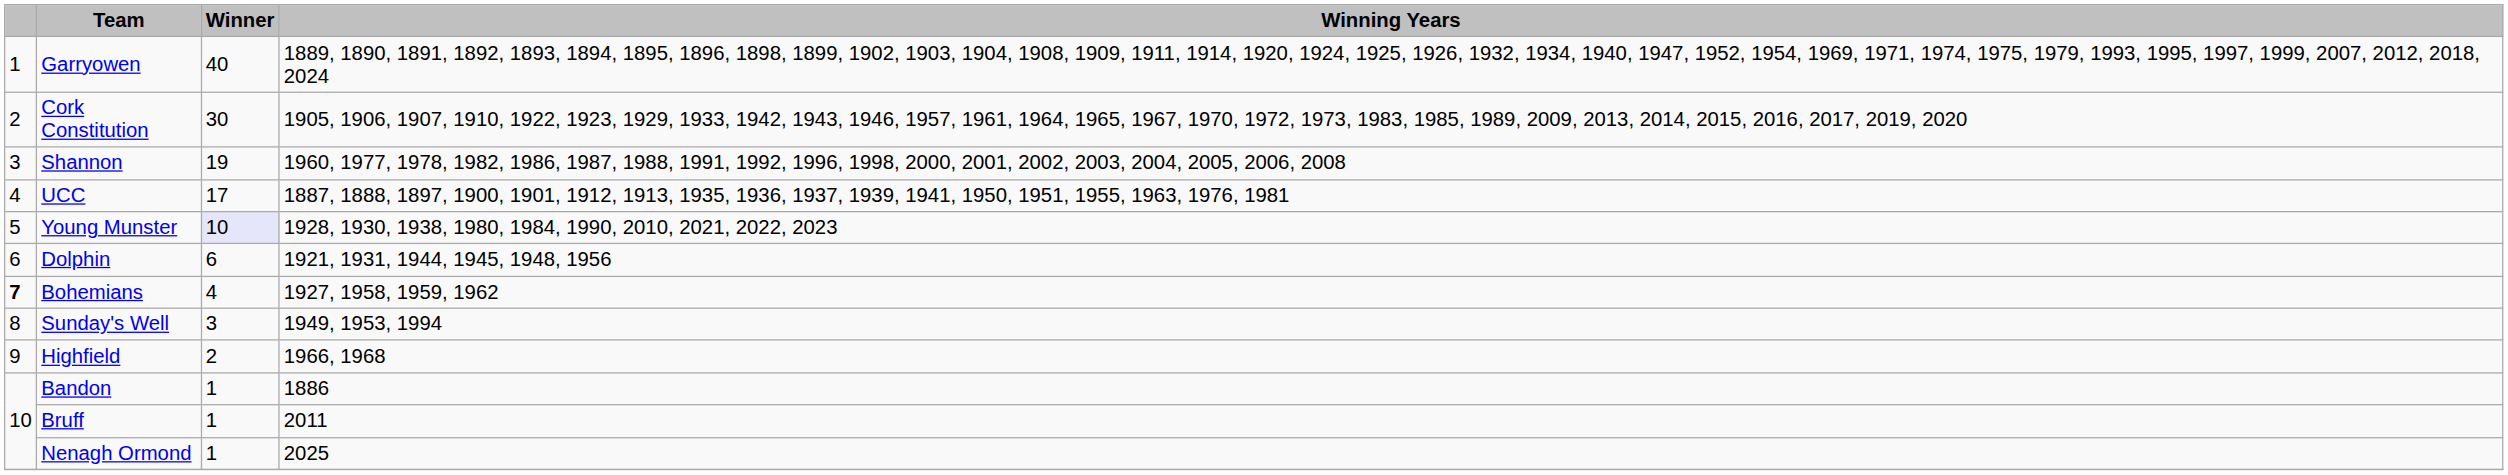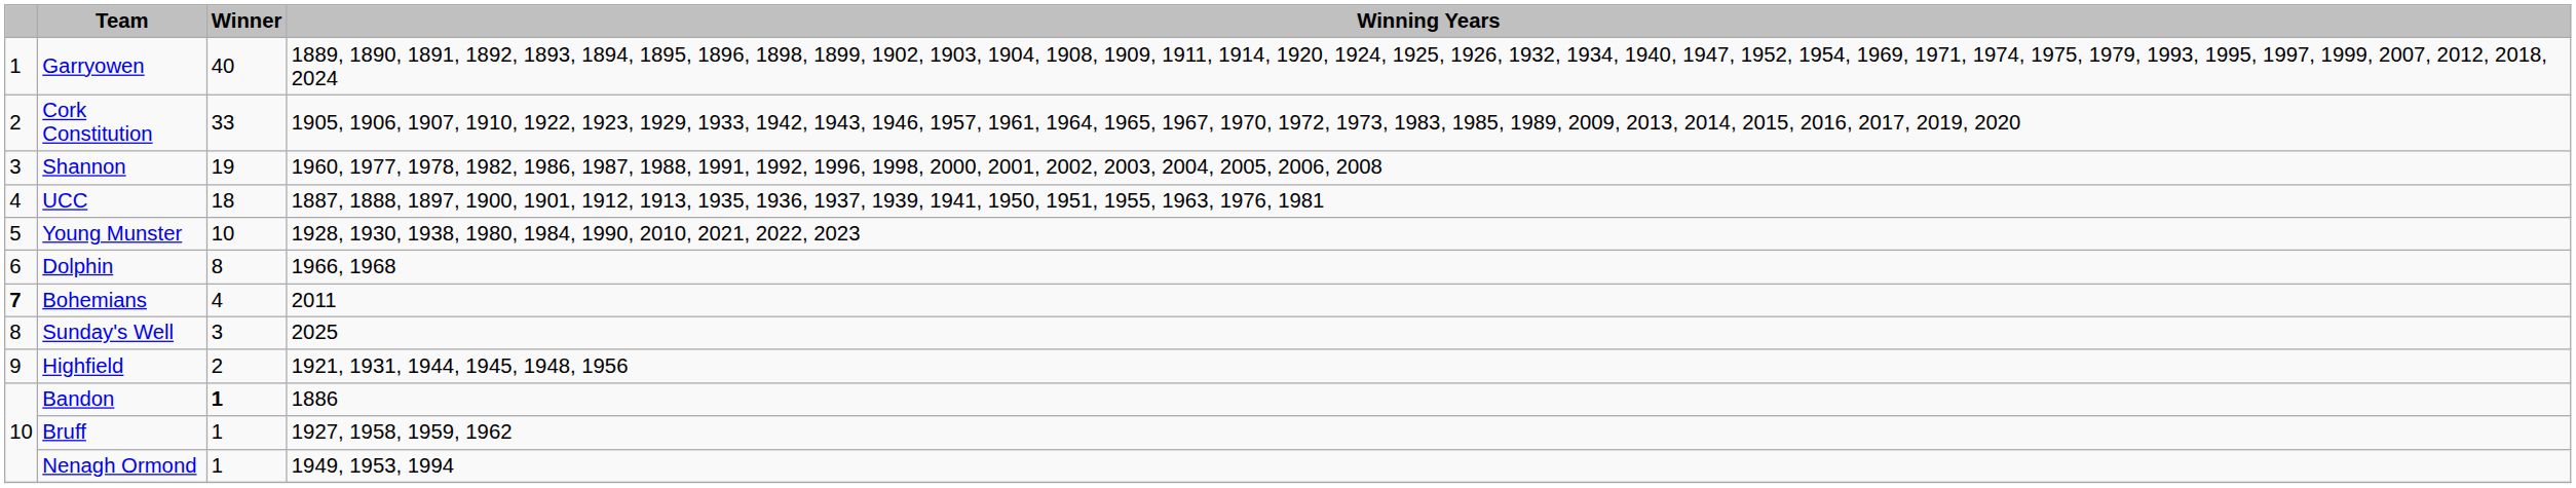Cork Constitution | Winner: 30 -> 33
UCC | Winner: 17 -> 18
Young Munster | Winner: lavender background -> no background
Dolphin | Winner: 6 -> 8
Dolphin | Winning Years: 1921, 1931, 1944, 1945, 1948, 1956 -> 1966, 1968
Bohemians | Winning Years: 1927, 1958, 1959, 1962 -> 2011
Sunday's Well | Winning Years: 1949, 1953, 1994 -> 2025
Highfield | Winning Years: 1966, 1968 -> 1921, 1931, 1944, 1945, 1948, 1956
Bandon | Winner: normal -> bold
Bruff | Winning Years: 2011 -> 1927, 1958, 1959, 1962
Nenagh Ormond | Winning Years: 2025 -> 1949, 1953, 1994
